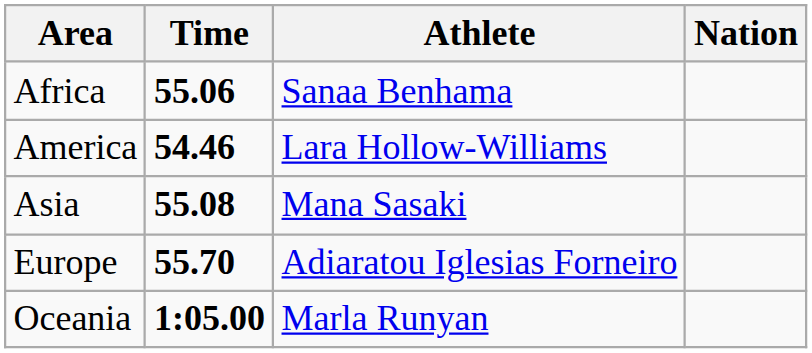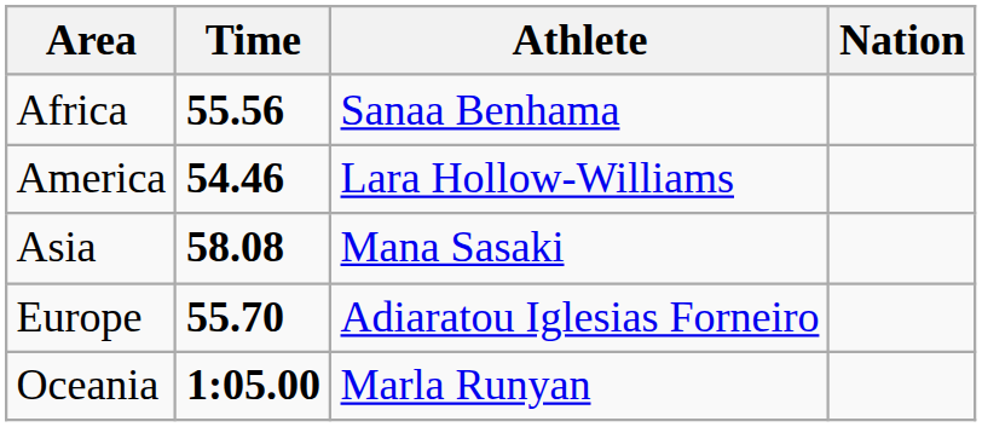Africa | Time: 55.06 -> 55.56
Asia | Time: 55.08 -> 58.08
